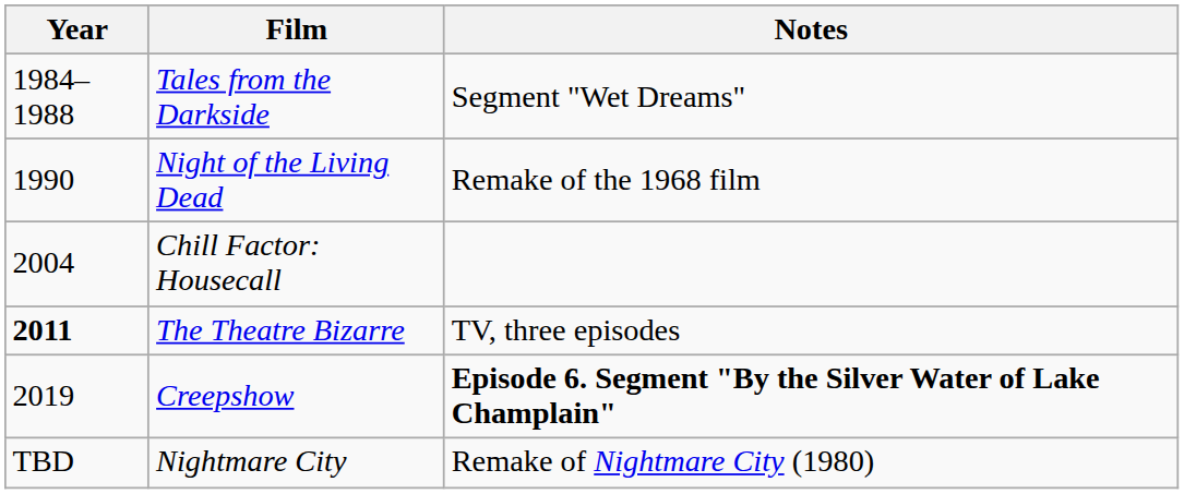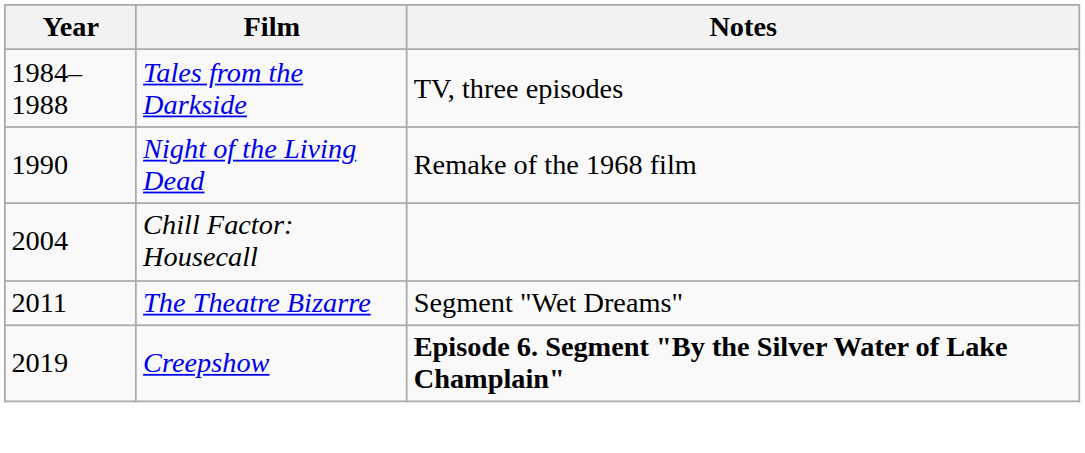Tales from the Darkside | Notes: Segment "Wet Dreams" -> TV, three episodes
The Theatre Bizarre | Year: bold -> normal
The Theatre Bizarre | Notes: TV, three episodes -> Segment "Wet Dreams"
- row: TBD | Nightmare City | Remake of Nightmare City (1980)
